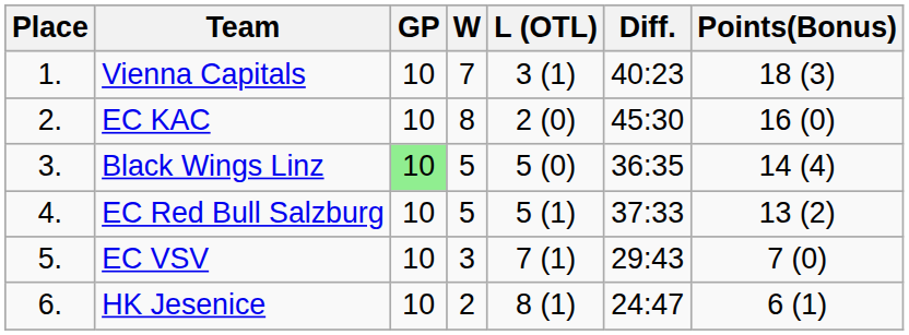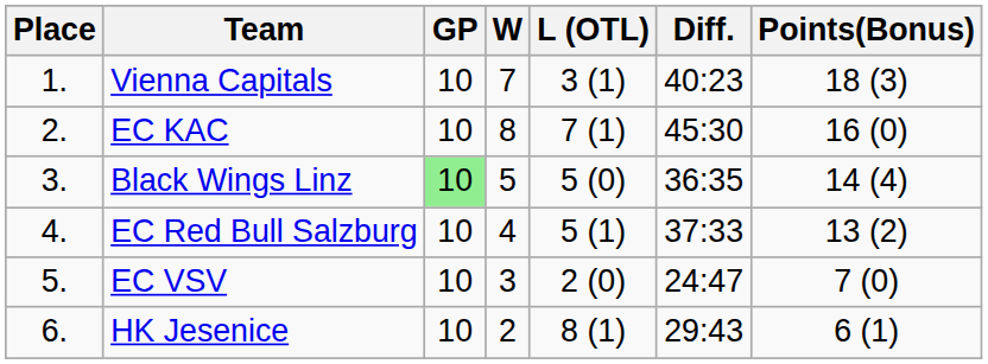EC KAC | L (OTL): 2 (0) -> 7 (1)
EC Red Bull Salzburg | W: 5 -> 4
EC VSV | L (OTL): 7 (1) -> 2 (0)
EC VSV | Diff.: 29:43 -> 24:47
HK Jesenice | Diff.: 24:47 -> 29:43
